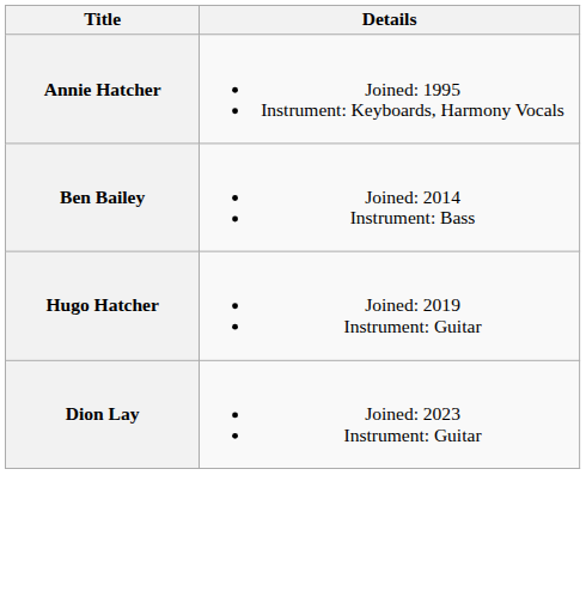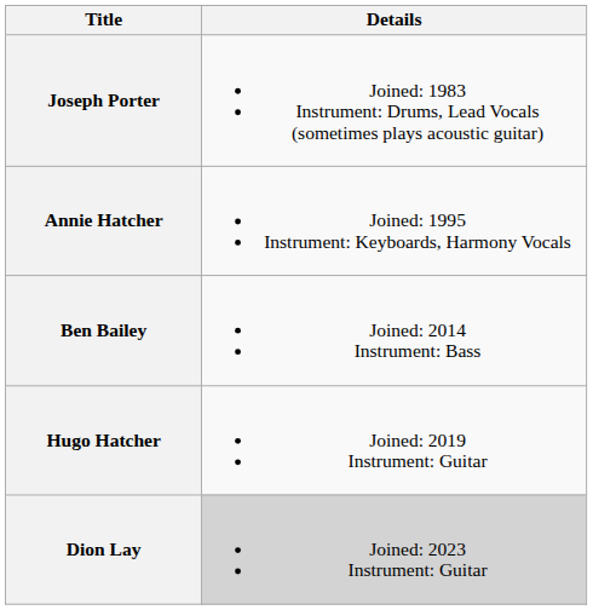+ row: Joseph Porter | Joined: 1983 Instrument: Drums, Lead Vocals (sometimes plays acoustic guitar)
Dion Lay | Details: no background -> lightgrey background
